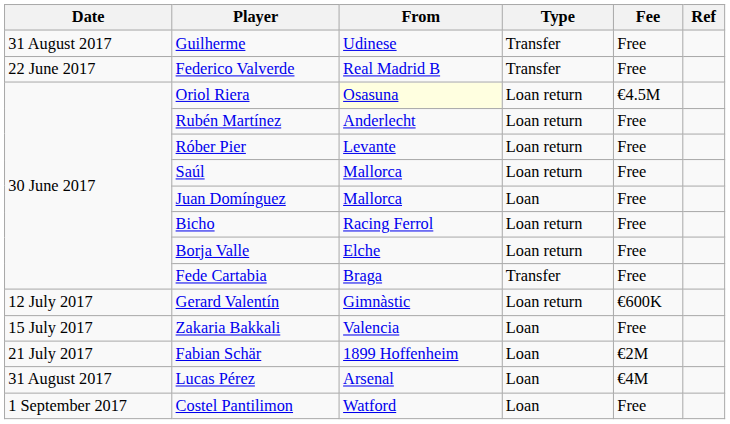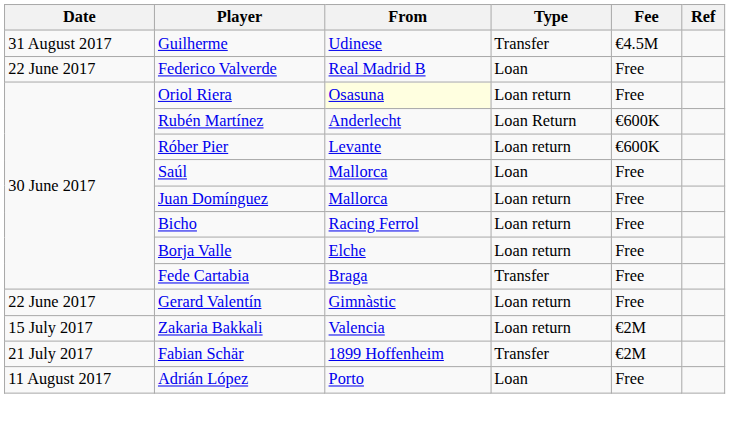Guilherme | Fee: Free -> €4.5M
Federico Valverde | Type: Transfer -> Loan
Oriol Riera | Fee: €4.5M -> Free
Rubén Martínez | Type: Loan return -> Loan Return
Rubén Martínez | Fee: Free -> €600K
Róber Pier | Fee: Free -> €600K
Saúl | Type: Loan return -> Loan
Juan Domínguez | Type: Loan -> Loan return
Gerard Valentín | Date: 12 July 2017 -> 22 June 2017
Gerard Valentín | Fee: €600K -> Free
Zakaria Bakkali | Type: Loan -> Loan return
Zakaria Bakkali | Fee: Free -> €2M
Fabian Schär | Type: Loan -> Transfer
+ row: 11 August 2017 | Adrián López | Porto | Loan | Free
- row: 31 August 2017 | Lucas Pérez | Arsenal | Loan | €4M
- row: 1 September 2017 | Costel Pantilimon | Watford | Loan | Free
